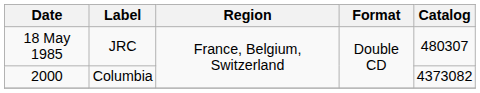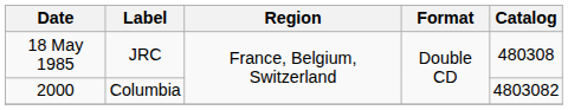18 May 1985 | Catalog: 480307 -> 480308
2000 | Catalog: 4373082 -> 4803082
